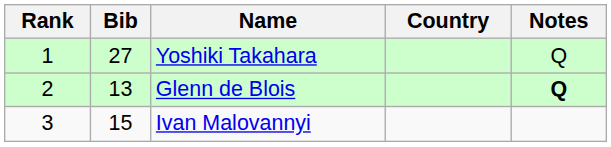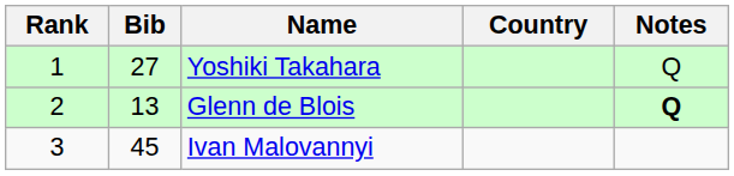Ivan Malovannyi | Bib: 15 -> 45
